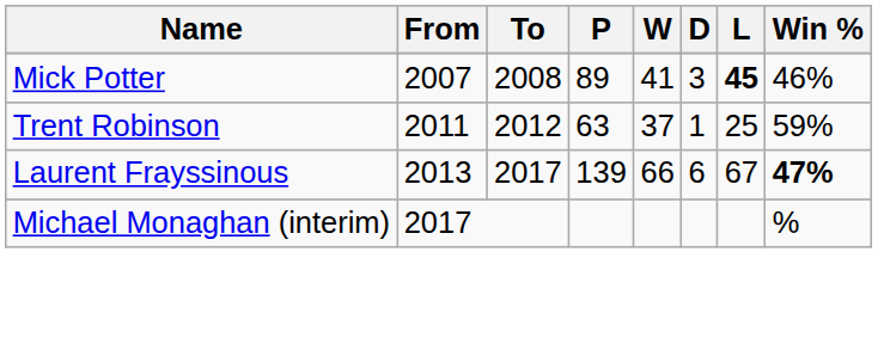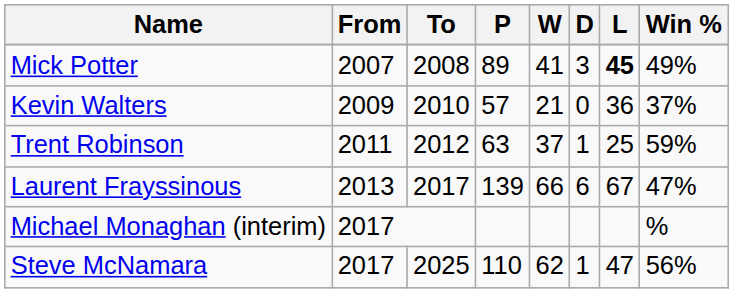Mick Potter | Win %: 46% -> 49%
+ row: Kevin Walters | 2009 | 2010 | 57 | 21 | 0 | 36 | 37%
Laurent Frayssinous | Win %: bold -> normal
+ row: Steve McNamara | 2017 | 2025 | 110 | 62 | 1 | 47 | 56%
